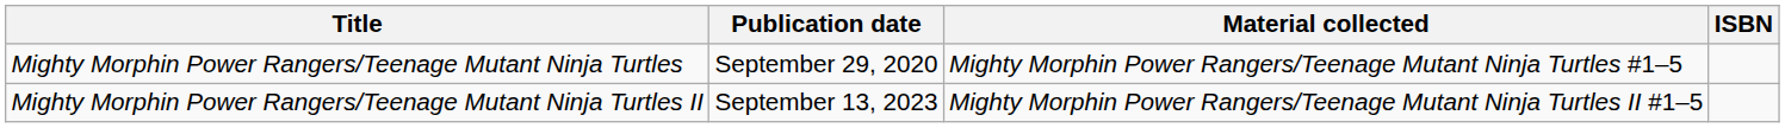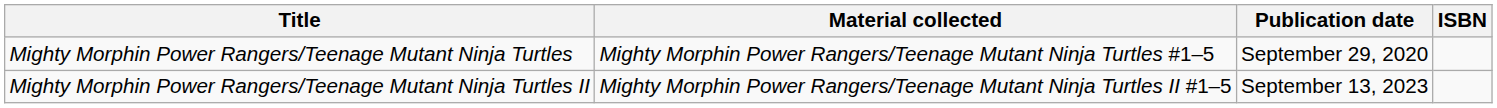columns swapped: Material collected <-> Publication date
